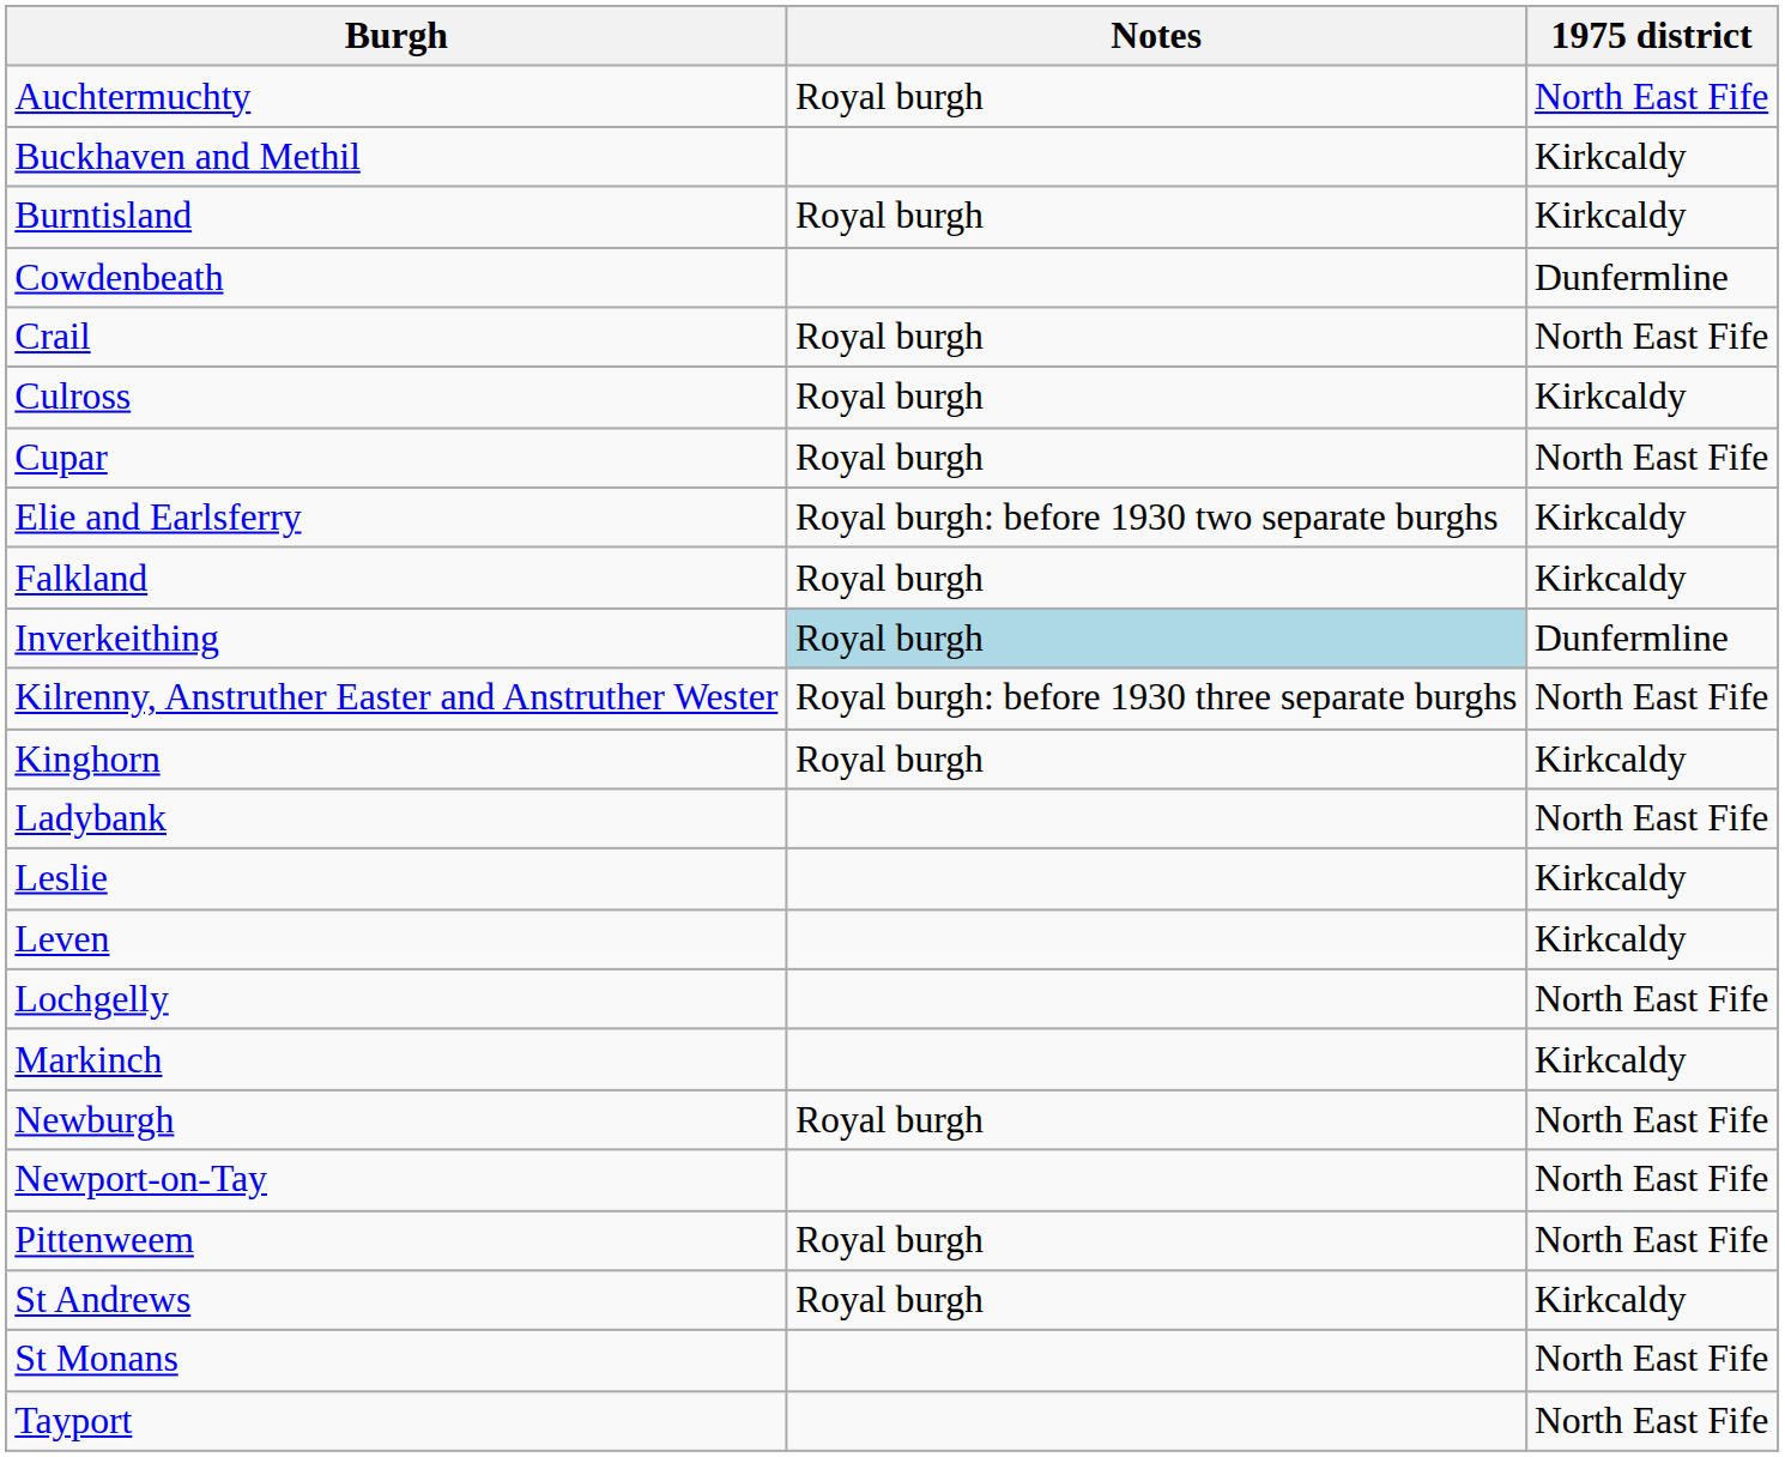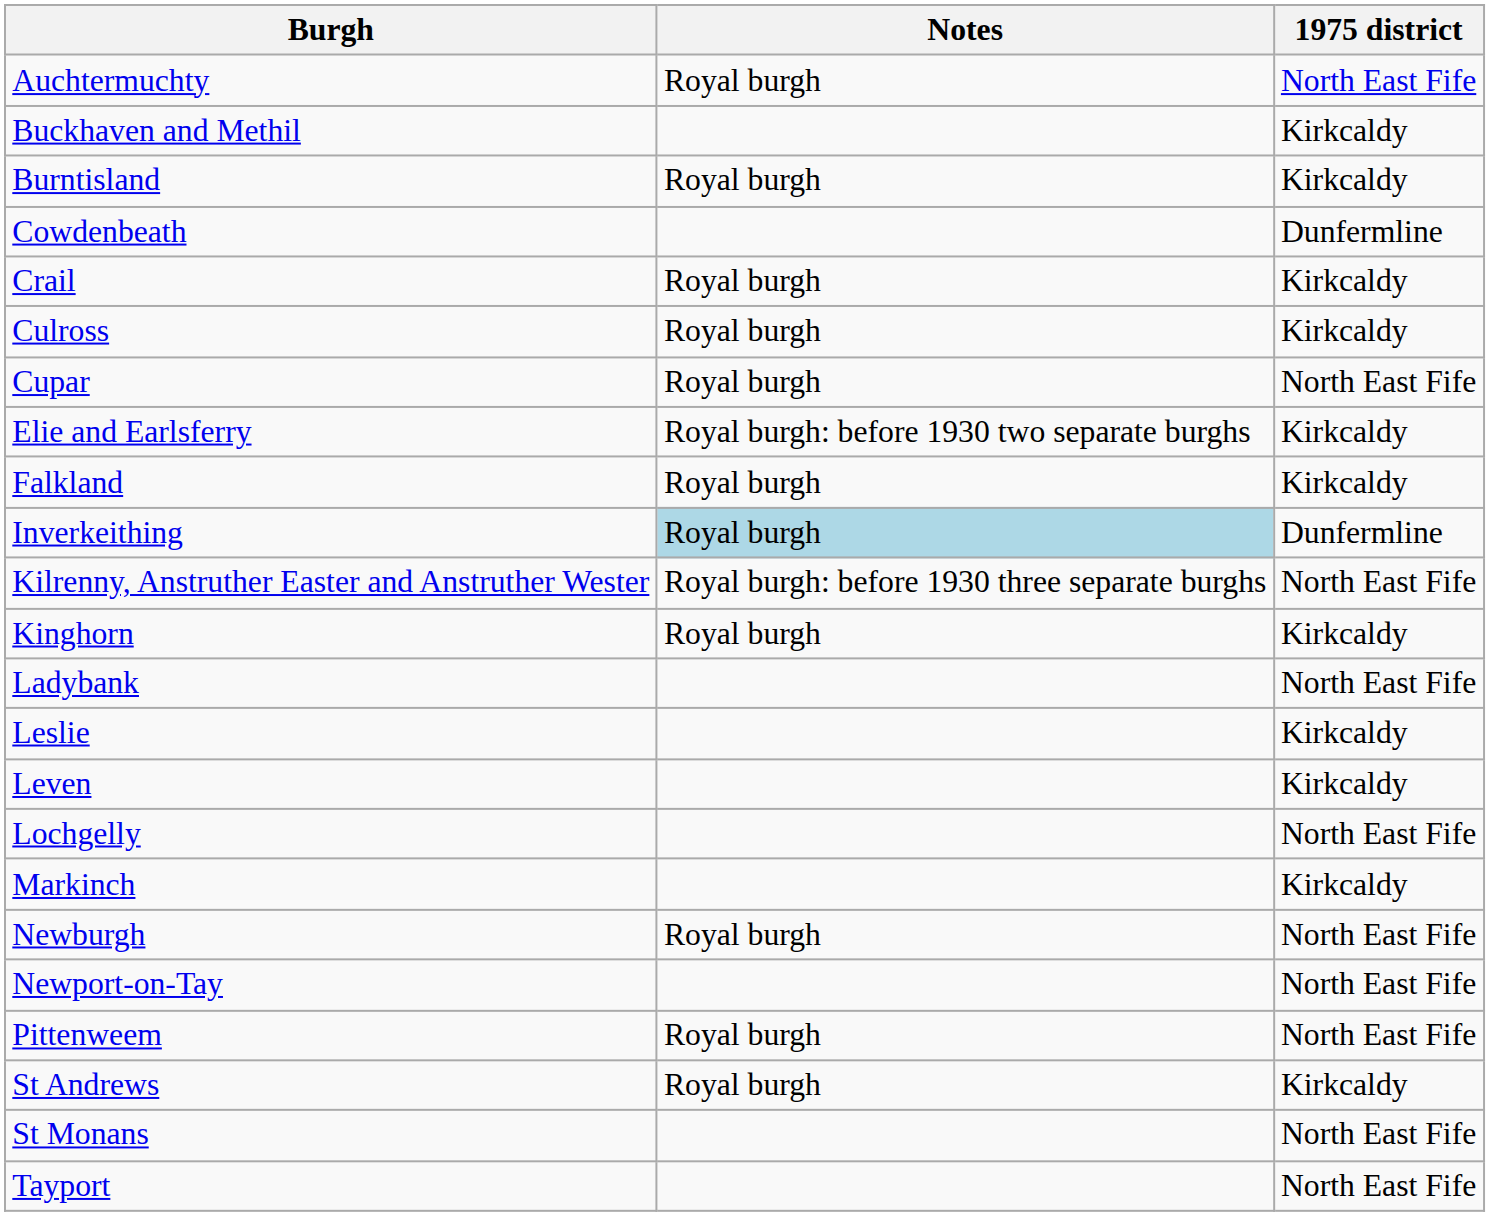Crail | 1975 district: North East Fife -> Kirkcaldy
